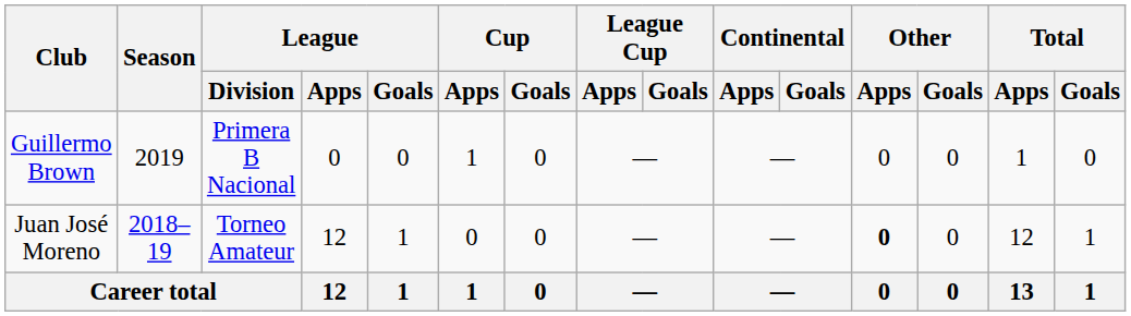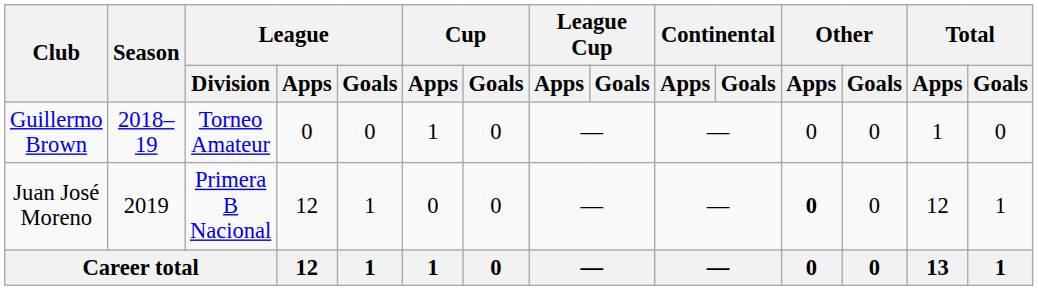Guillermo Brown | Season: 2019 -> 2018–19
Guillermo Brown | League / Division: Primera B Nacional -> Torneo Amateur
Juan José Moreno | Season: 2018–19 -> 2019
Juan José Moreno | League / Division: Torneo Amateur -> Primera B Nacional
